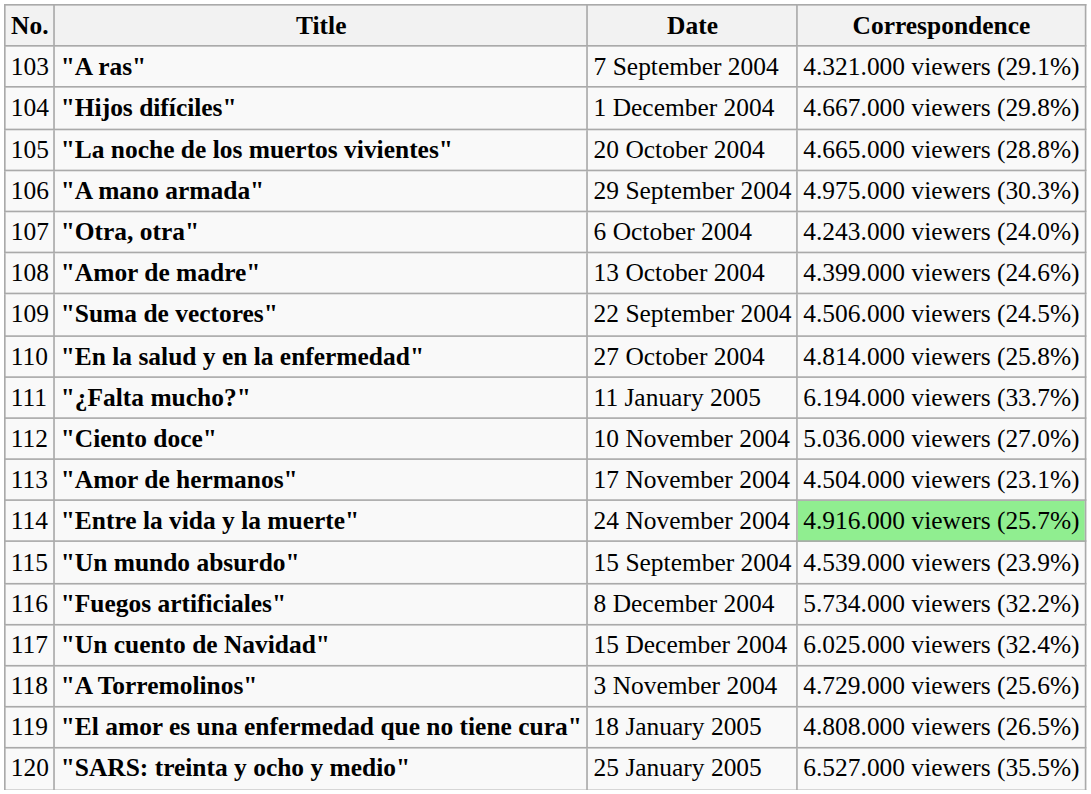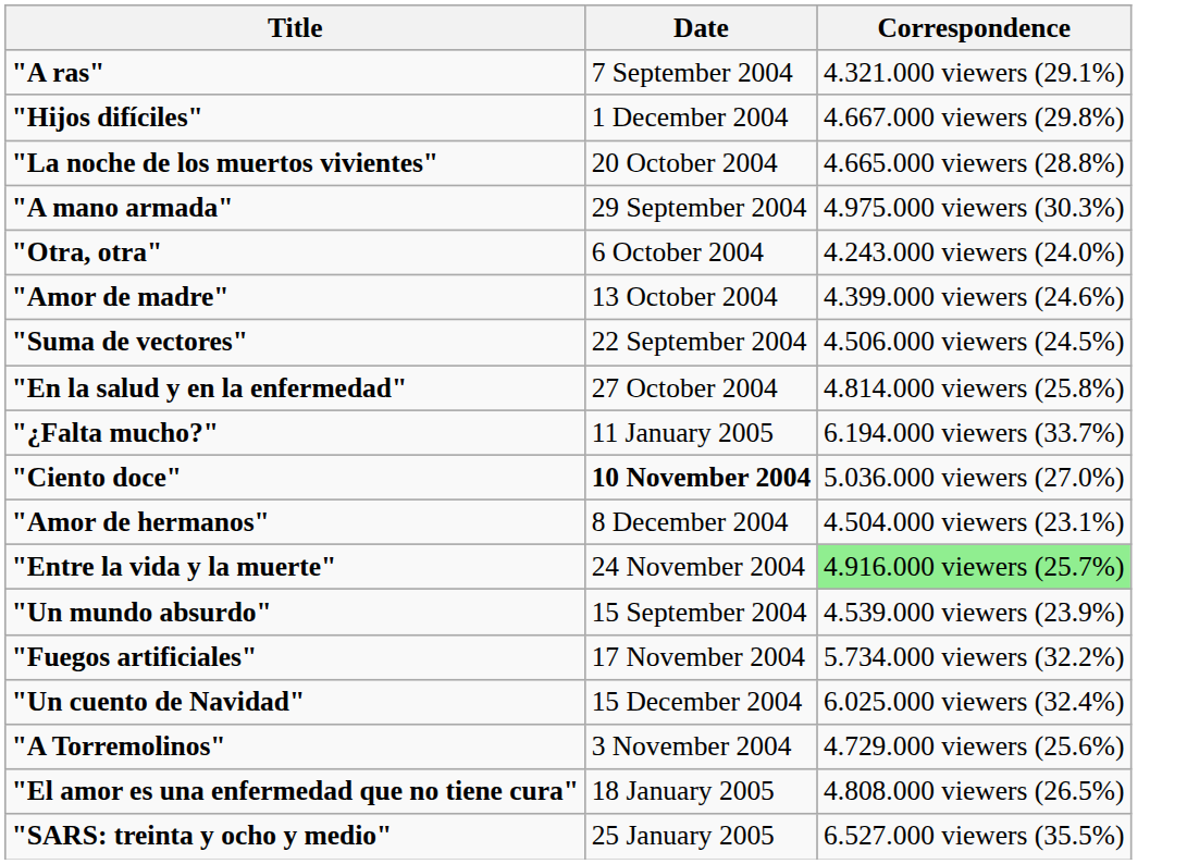- column: No. | 103 | 104 | 105 | 106 | 107 | 108 | 109 | 110 | 111 | 112 | 113 | 114 | 115 | 116 | 117 | 118 | 119 | 120
"Ciento doce" | Date: normal -> bold
"Amor de hermanos" | Date: 17 November 2004 -> 8 December 2004
"Fuegos artificiales" | Date: 8 December 2004 -> 17 November 2004
